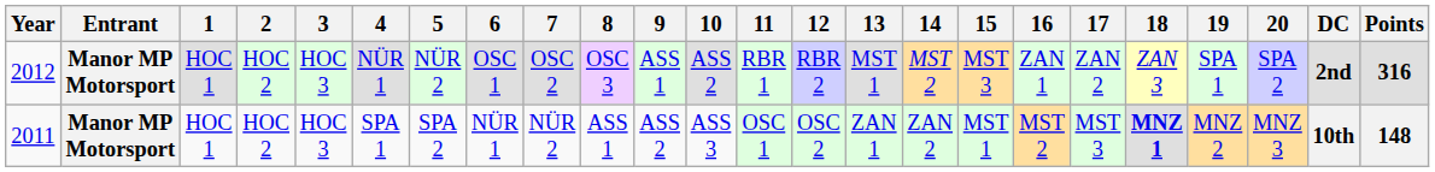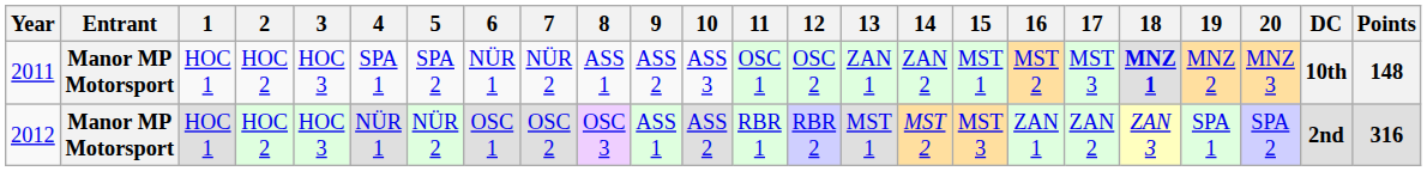rows swapped: 2011 <-> 2012
